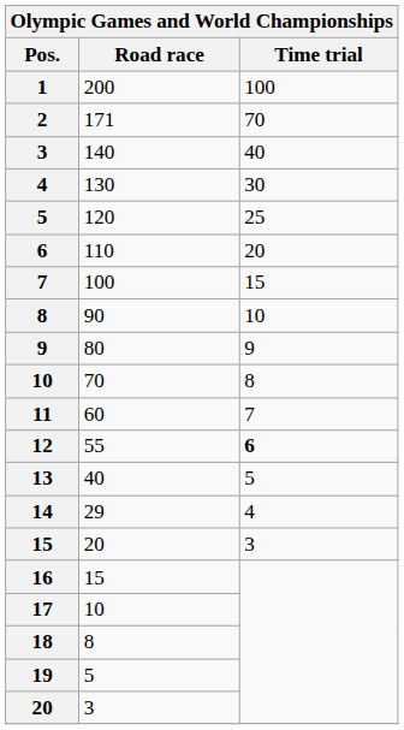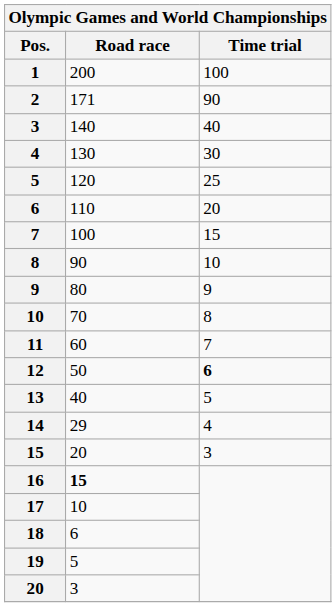2 | Time trial: 70 -> 90
12 | Road race: 55 -> 50
16 | Road race: normal -> bold
18 | Road race: 8 -> 6
